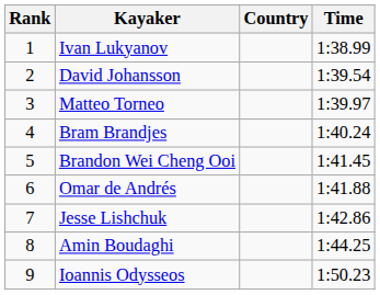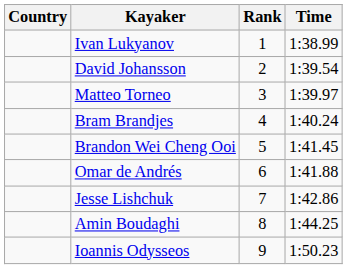columns swapped: Rank <-> Country
